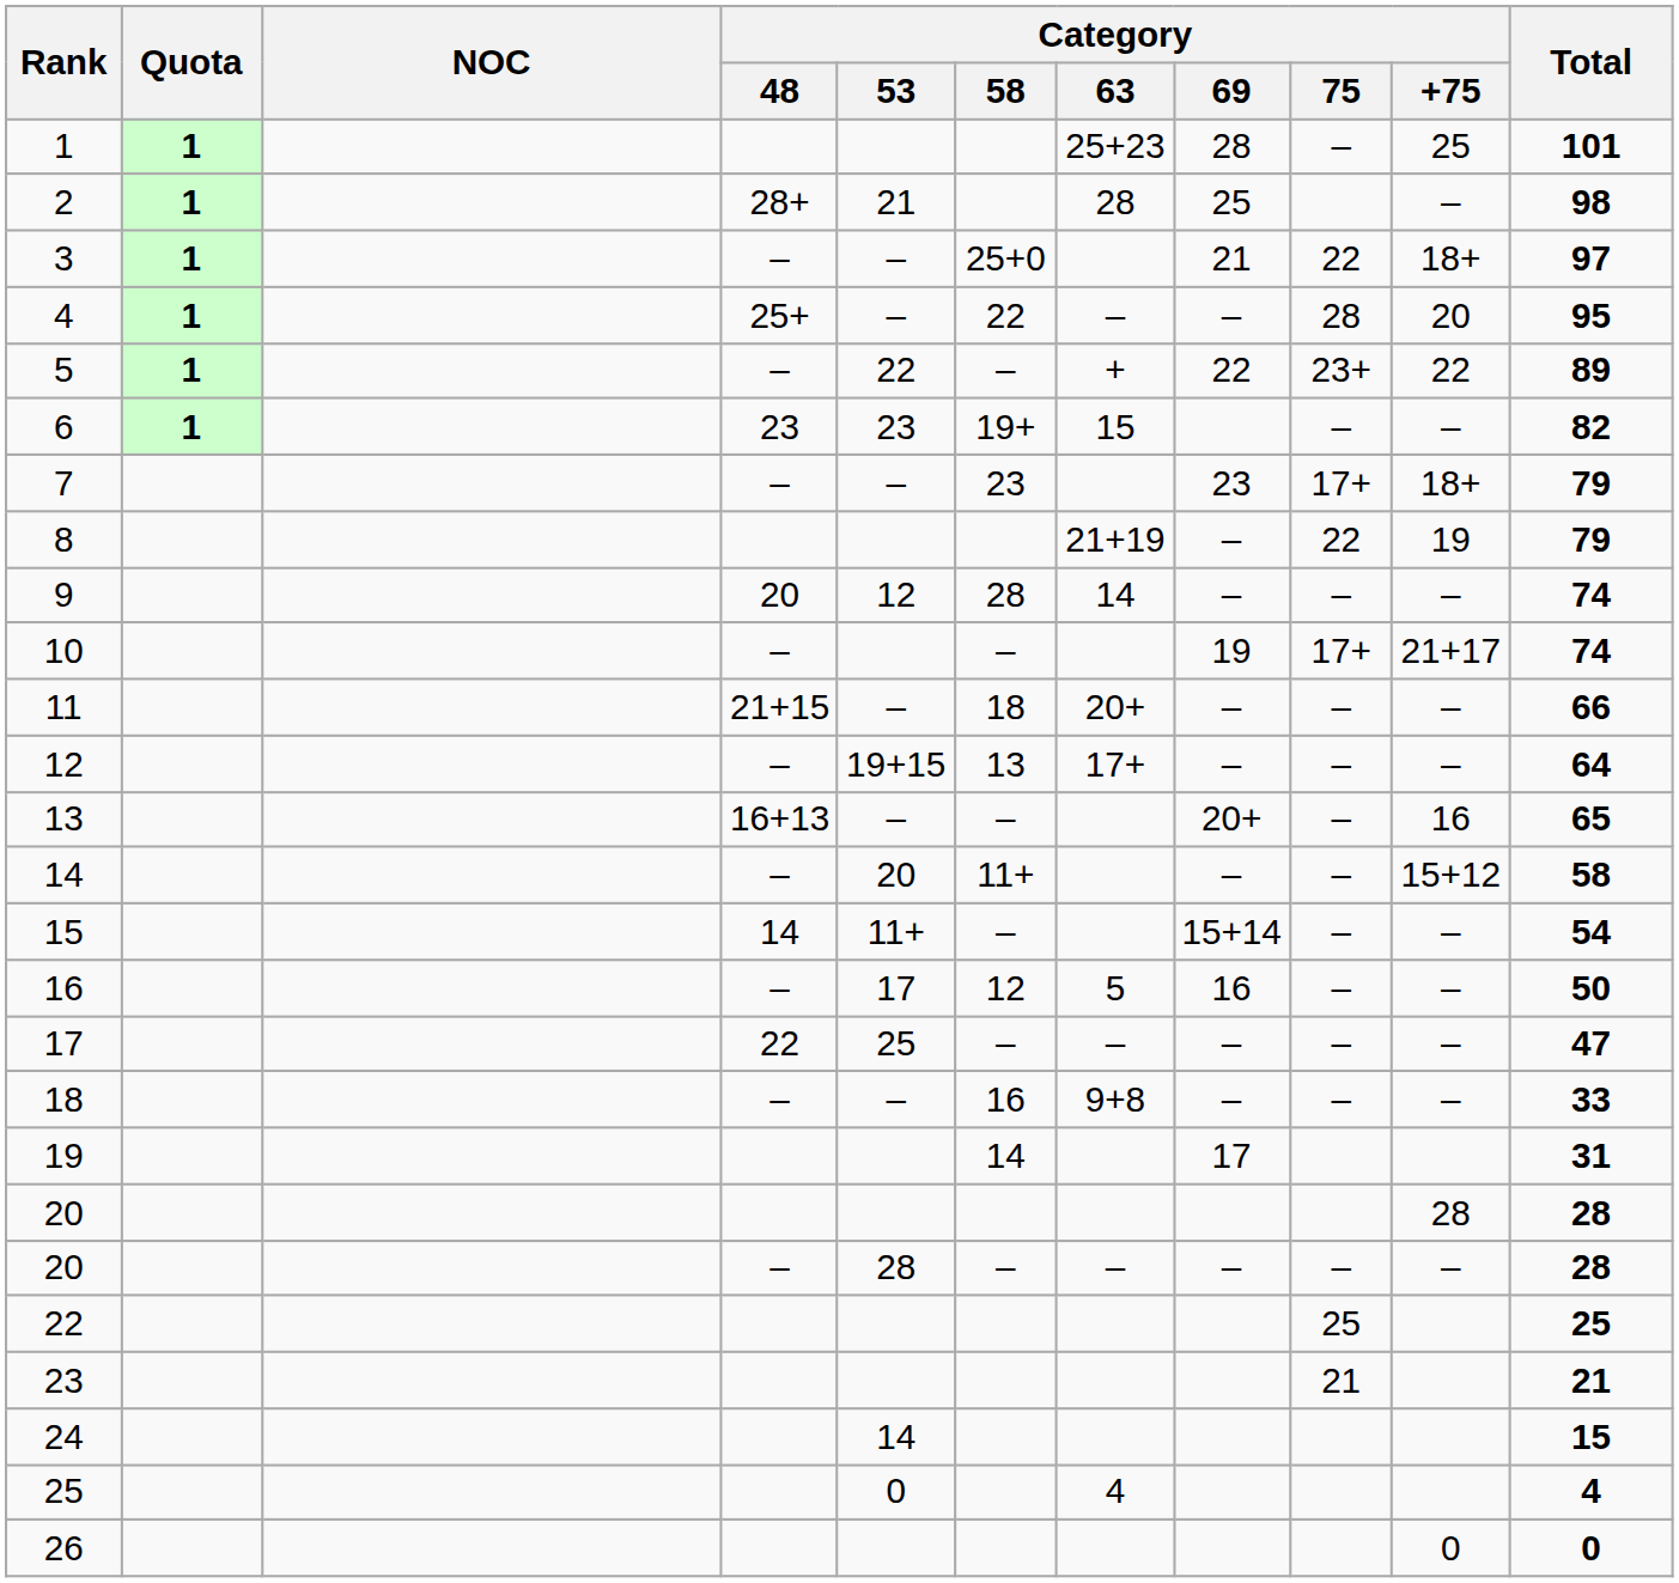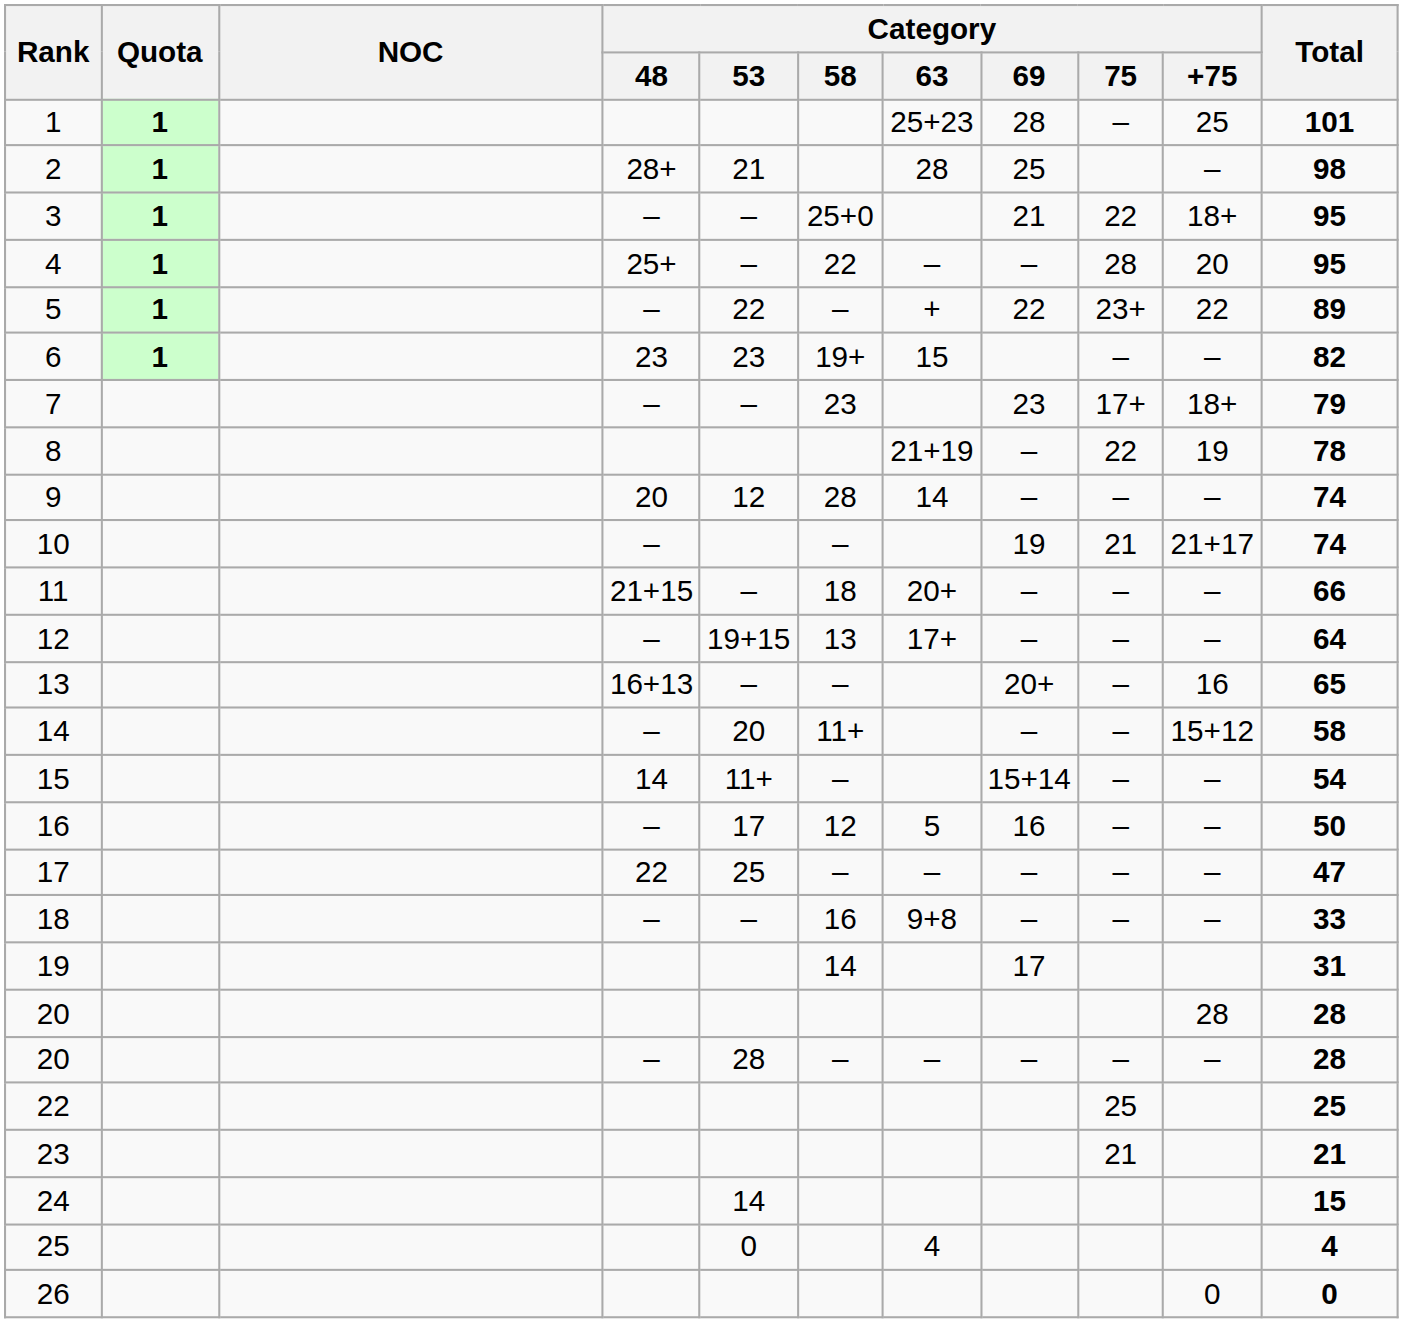3 | Total: 97 -> 95
8 | Total: 79 -> 78
10 | Category / 75: 17+ -> 21
